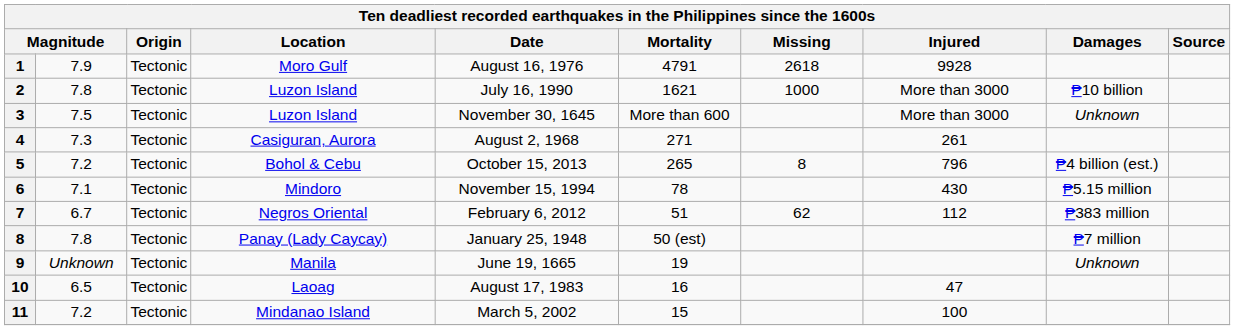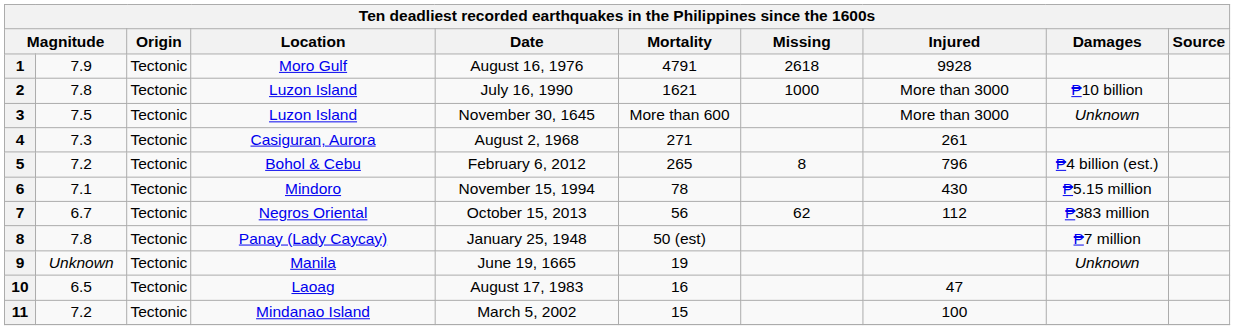Bohol & Cebu | Date: October 15, 2013 -> February 6, 2012
Negros Oriental | Date: February 6, 2012 -> October 15, 2013
Negros Oriental | Mortality: 51 -> 56
